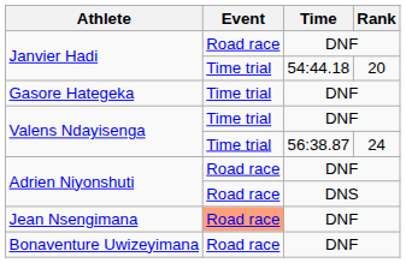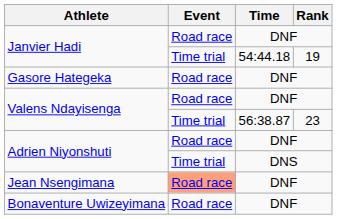Janvier Hadi / 54:44.18 | Rank: 20 -> 19
Gasore Hategeka | Event: Time trial -> Road race
Valens Ndayisenga / DNF | Event: Time trial -> Road race
Valens Ndayisenga / 56:38.87 | Rank: 24 -> 23
Adrien Niyonshuti / DNS | Event: Road race -> Time trial
